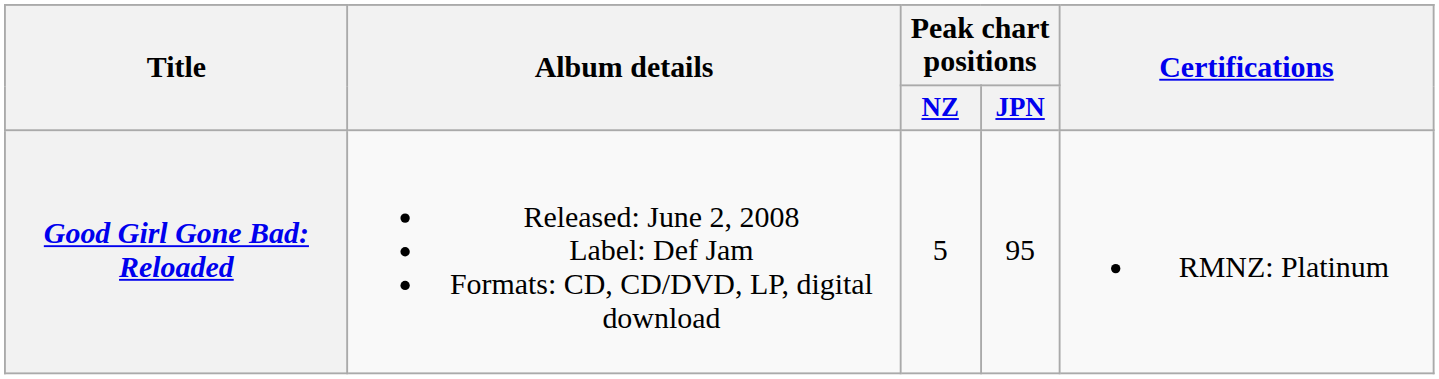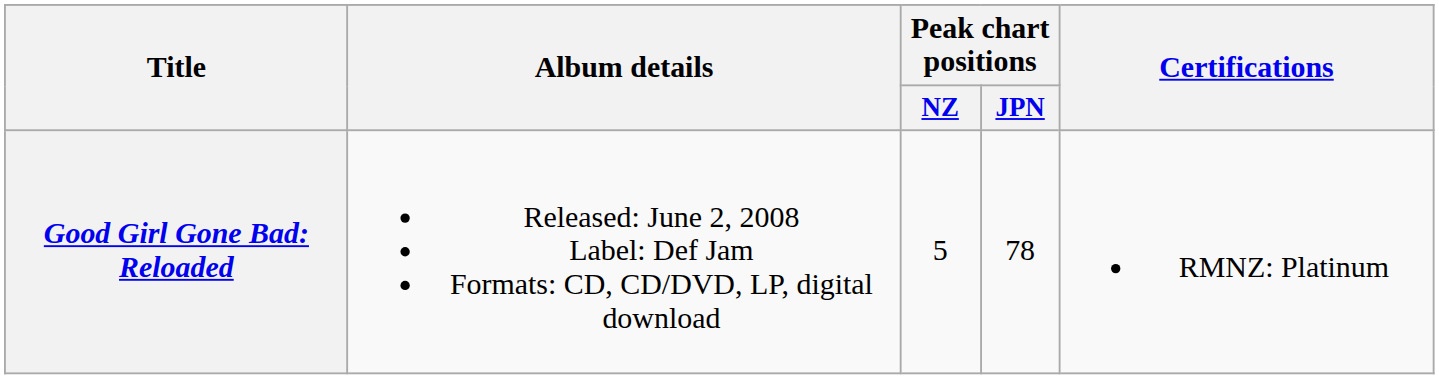Good Girl Gone Bad: Reloaded | Peak chart positions / JPN: 95 -> 78
